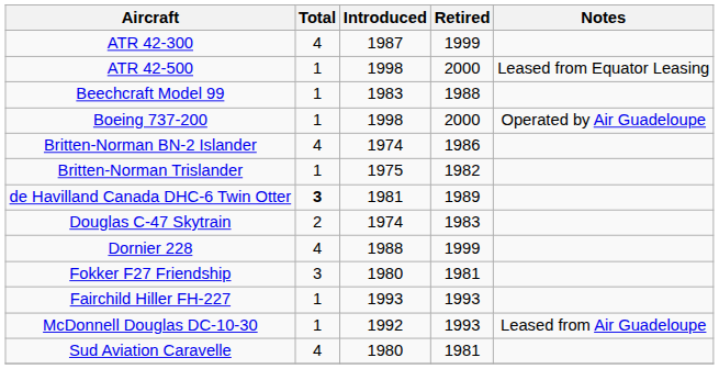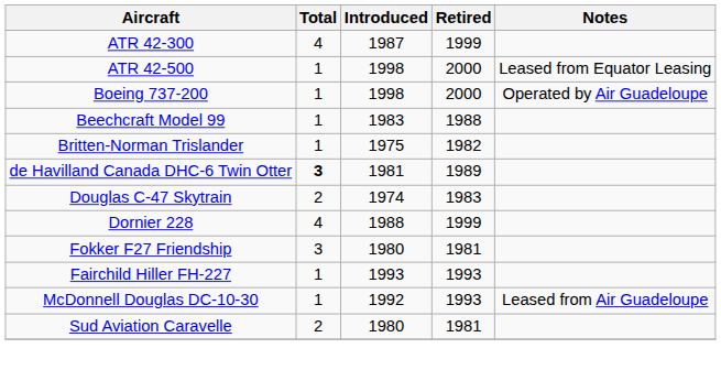rows swapped: Beechcraft Model 99 <-> Boeing 737-200
- row: Britten-Norman BN-2 Islander | 4 | 1974 | 1986
Sud Aviation Caravelle | Total: 4 -> 2
